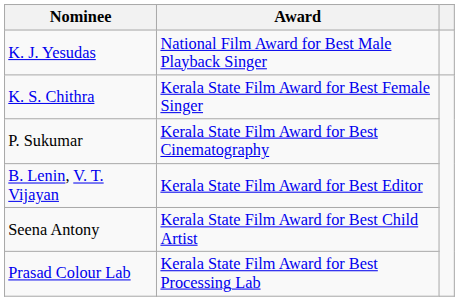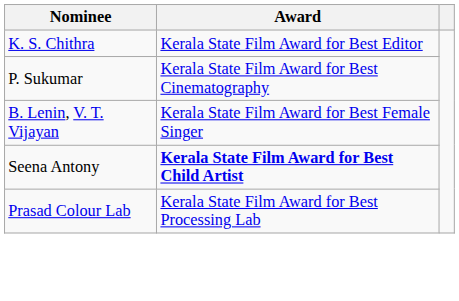- row: K. J. Yesudas | National Film Award for Best Male Playback Singer
K. S. Chithra | Award: Kerala State Film Award for Best Female Singer -> Kerala State Film Award for Best Editor
B. Lenin, V. T. Vijayan | Award: Kerala State Film Award for Best Editor -> Kerala State Film Award for Best Female Singer
Seena Antony | Award: normal -> bold
